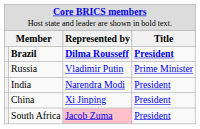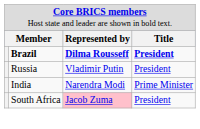Russia | column 4: Prime Minister -> President
India | column 4: President -> Prime Minister
- row: China | Xi Jinping | President
